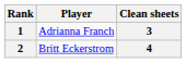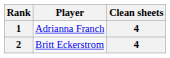1 | Clean sheets: 3 -> 4
